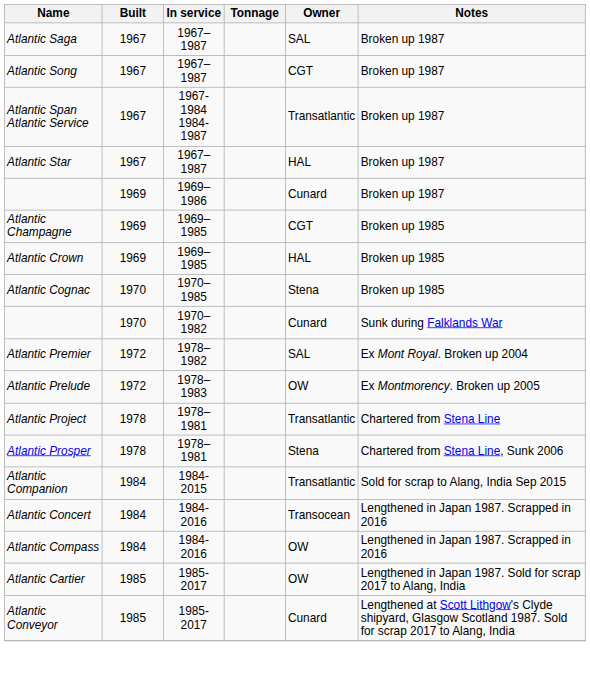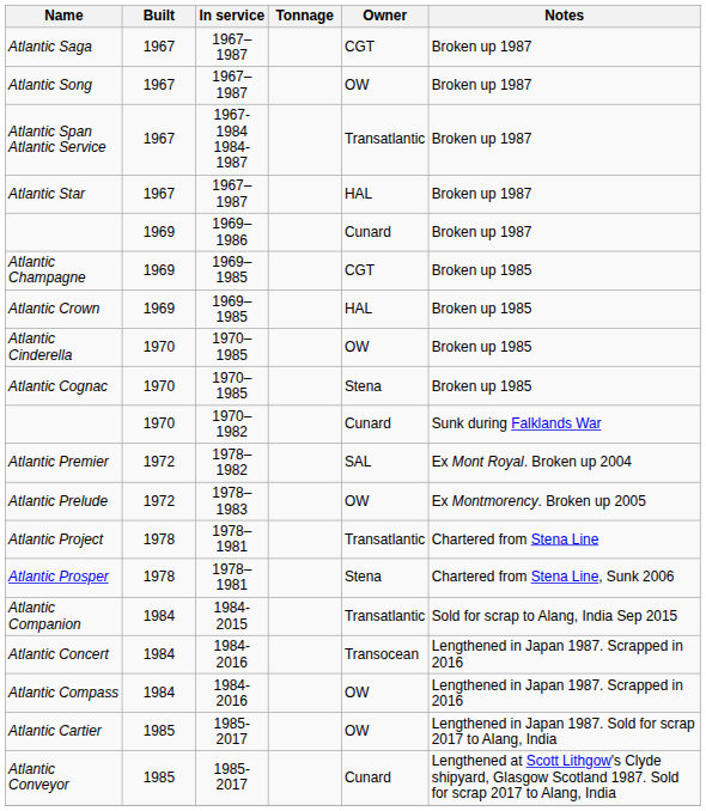Atlantic Saga | Owner: SAL -> CGT
Atlantic Song | Owner: CGT -> OW
+ row: Atlantic Cinderella | 1970 | 1970–1985 | OW | Broken up 1985
